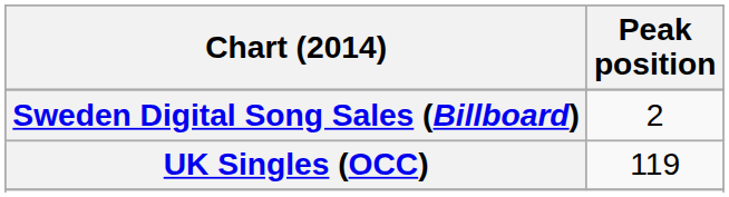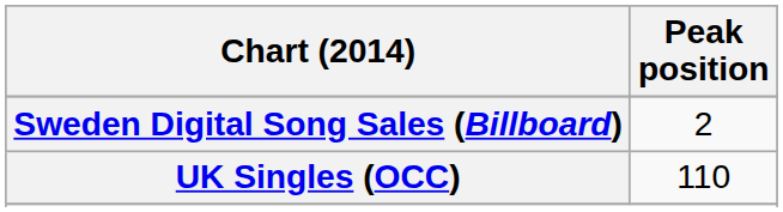UK Singles (OCC) | Peak position: 119 -> 110
